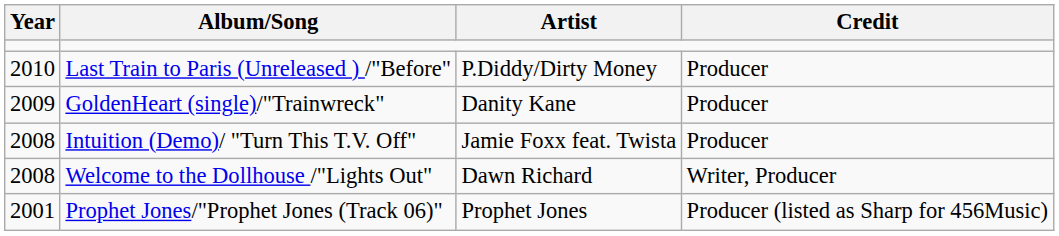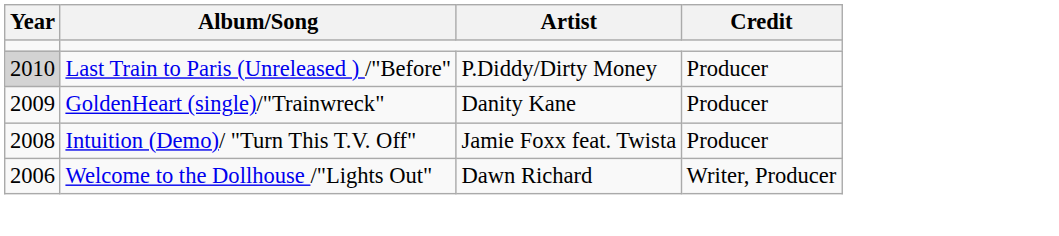Last Train to Paris (Unreleased ) /"Before" | Year: no background -> lightgrey background
Welcome to the Dollhouse /"Lights Out" | Year: 2008 -> 2006
- row: 2001 | Prophet Jones/"Prophet Jones (Track 06)" | Prophet Jones | Producer (listed as Sharp for 456Music)
